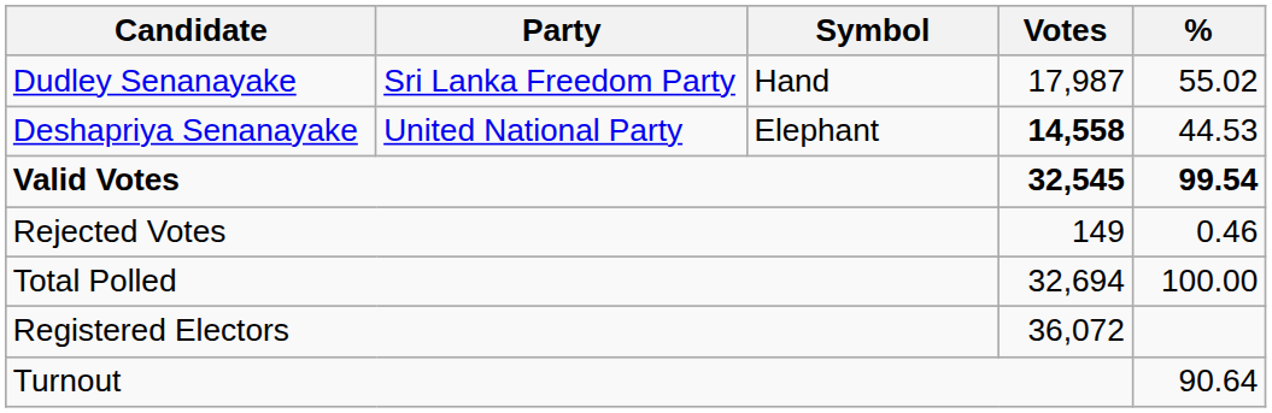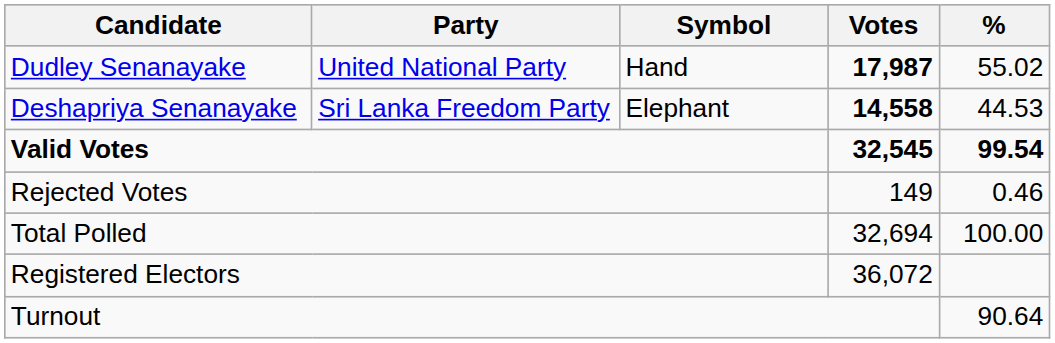Dudley Senanayake | Party: Sri Lanka Freedom Party -> United National Party
Dudley Senanayake | Votes: normal -> bold
Deshapriya Senanayake | Party: United National Party -> Sri Lanka Freedom Party
